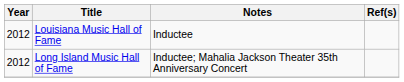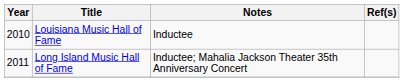Louisiana Music Hall of Fame | Year: 2012 -> 2010
Long Island Music Hall of Fame | Year: 2012 -> 2011
